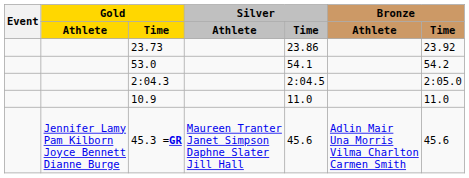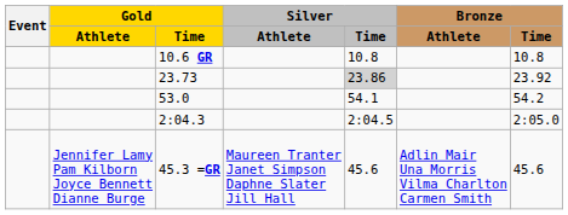+ row: 10.6 GR | 10.8 | 10.8
23.73 | Silver / Time: no background -> lightgrey background
- row: 10.9 | 11.0 | 11.0
